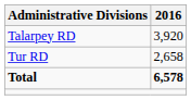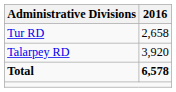rows swapped: Talarpey RD <-> Tur RD
